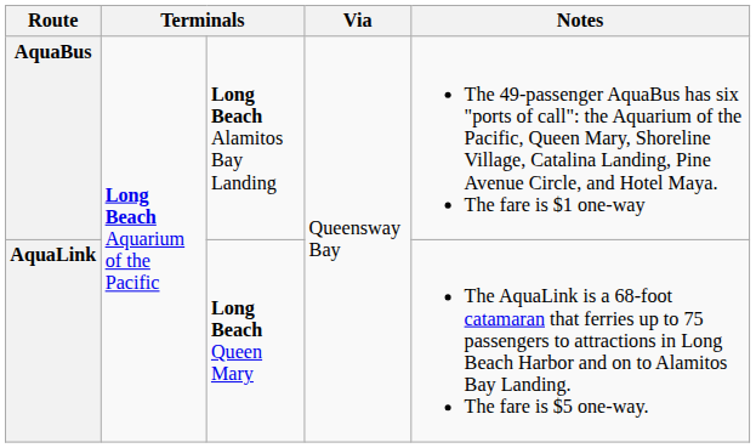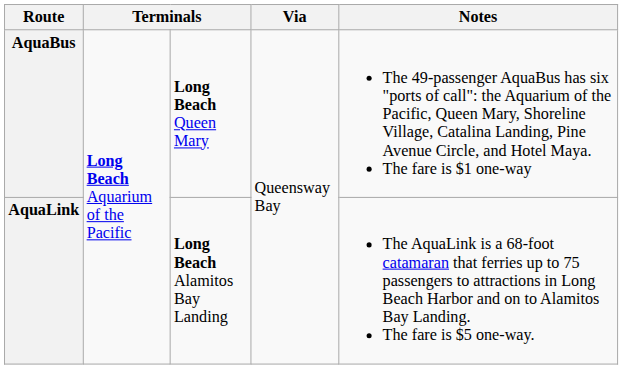AquaBus | column 3: Long Beach Alamitos Bay Landing -> Long Beach Queen Mary
AquaLink | column 3: Long Beach Queen Mary -> Long Beach Alamitos Bay Landing
